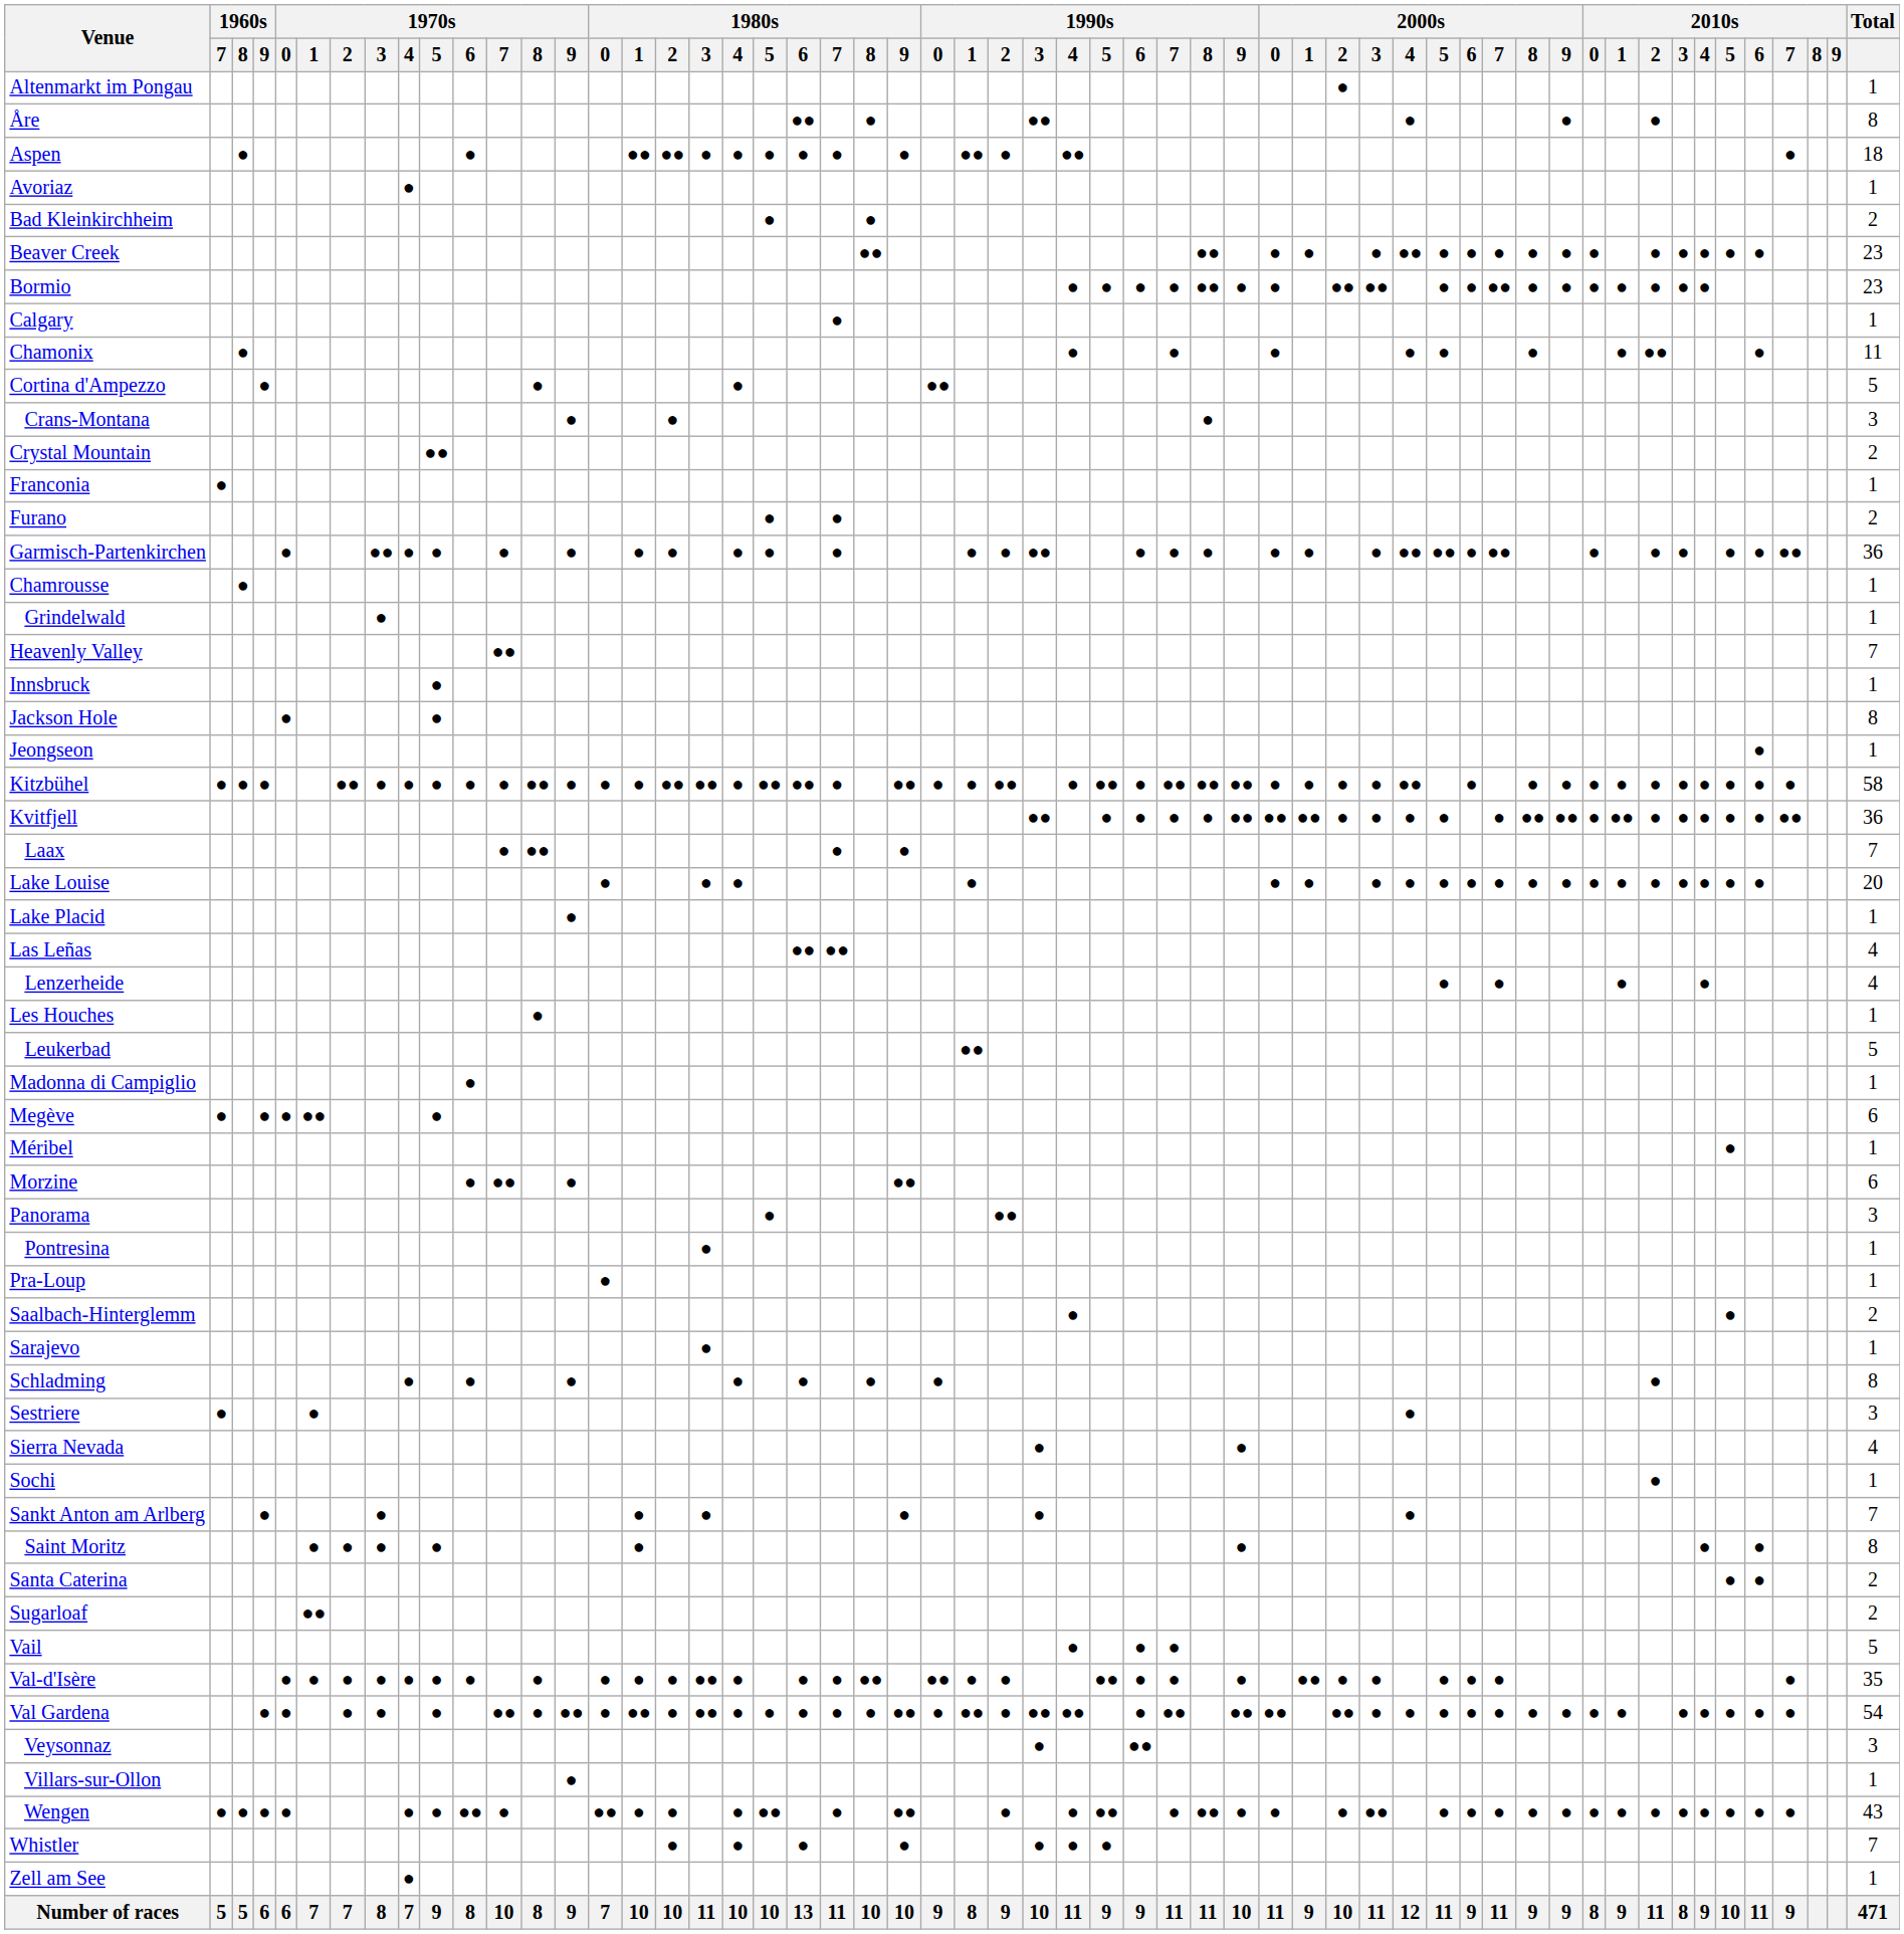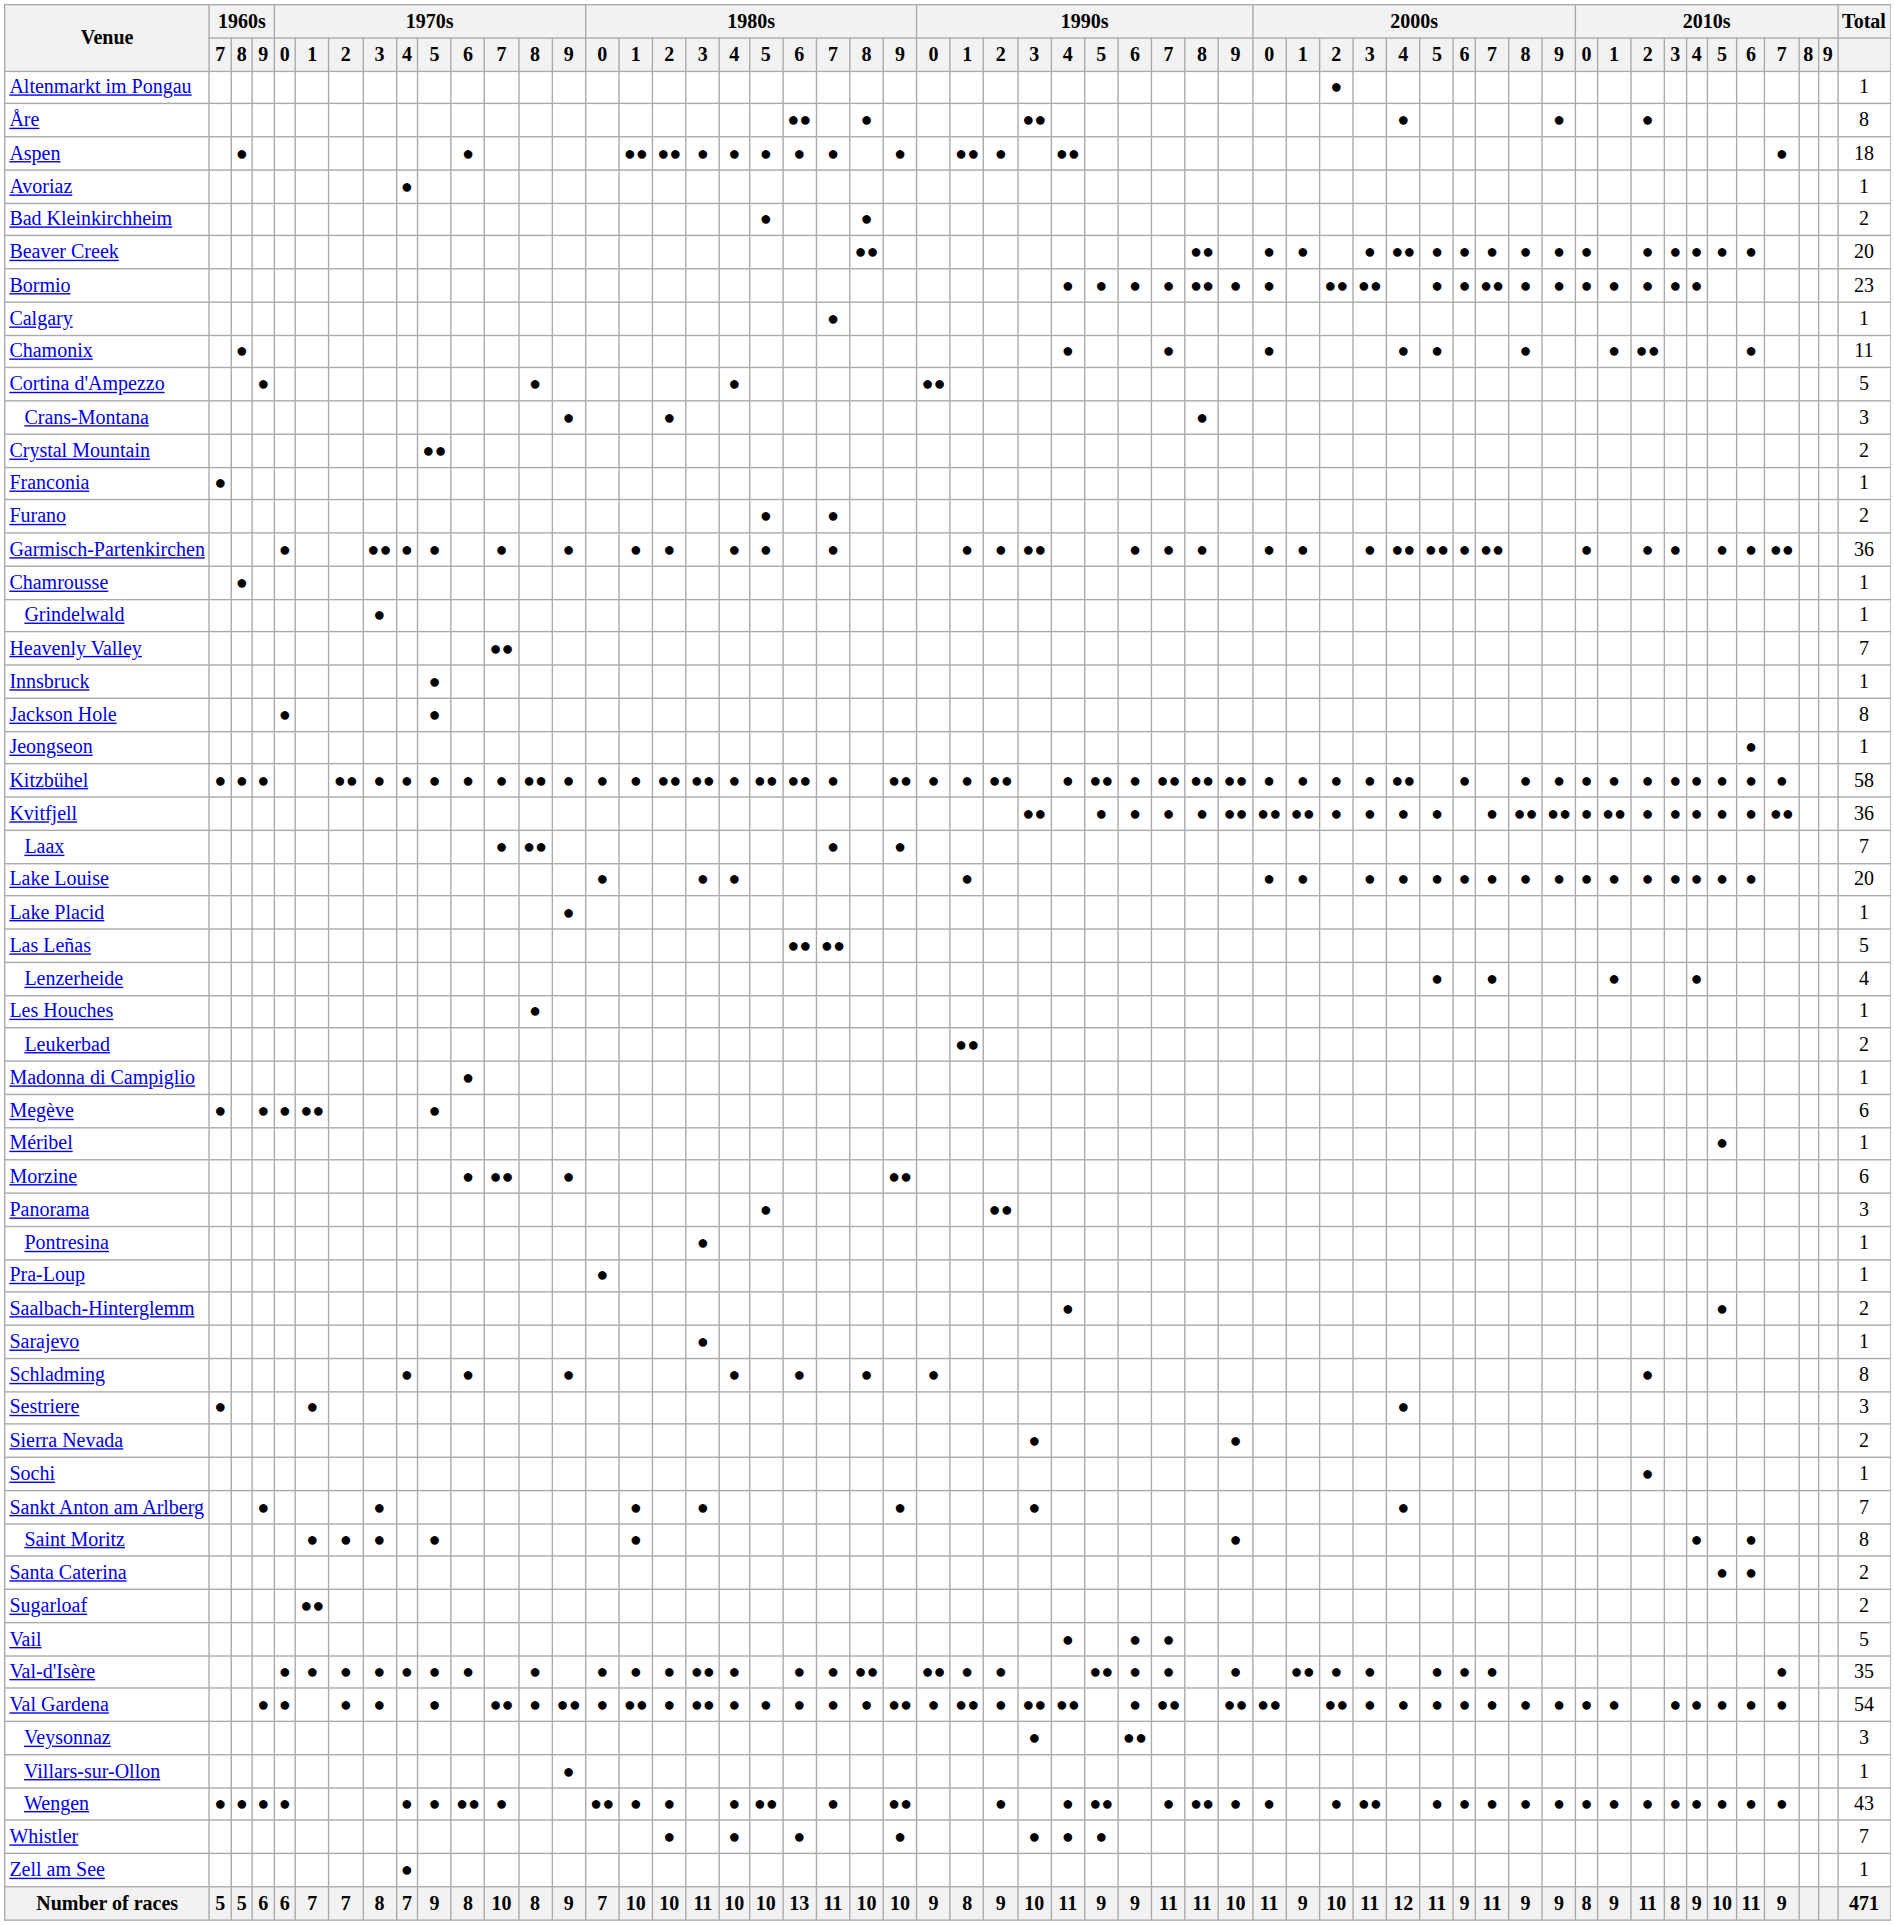Beaver Creek | column 55: 23 -> 20
Las Leñas | column 55: 4 -> 5
Leukerbad | column 55: 5 -> 2
Sierra Nevada | column 55: 4 -> 2
